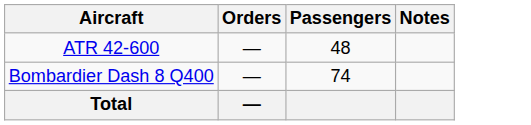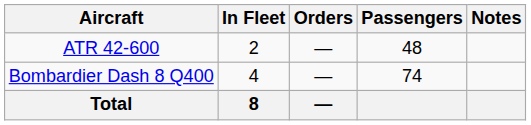+ column: In Fleet | 2 | 4 | 8
